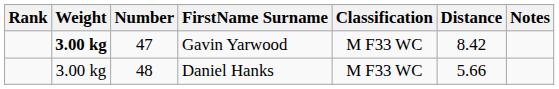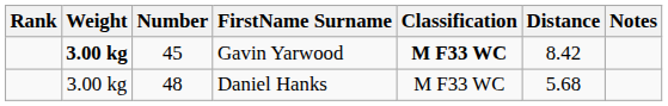Gavin Yarwood | Number: 47 -> 45
Gavin Yarwood | Classification: normal -> bold
Daniel Hanks | Distance: 5.66 -> 5.68
